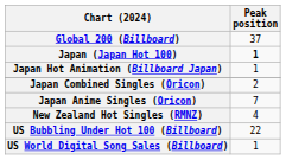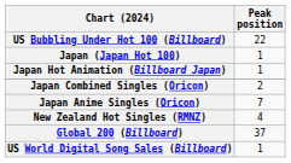rows swapped: Global 200 (Billboard) <-> US Bubbling Under Hot 100 (Billboard)
Japan (Japan Hot 100) | Peak position: bold -> normal
